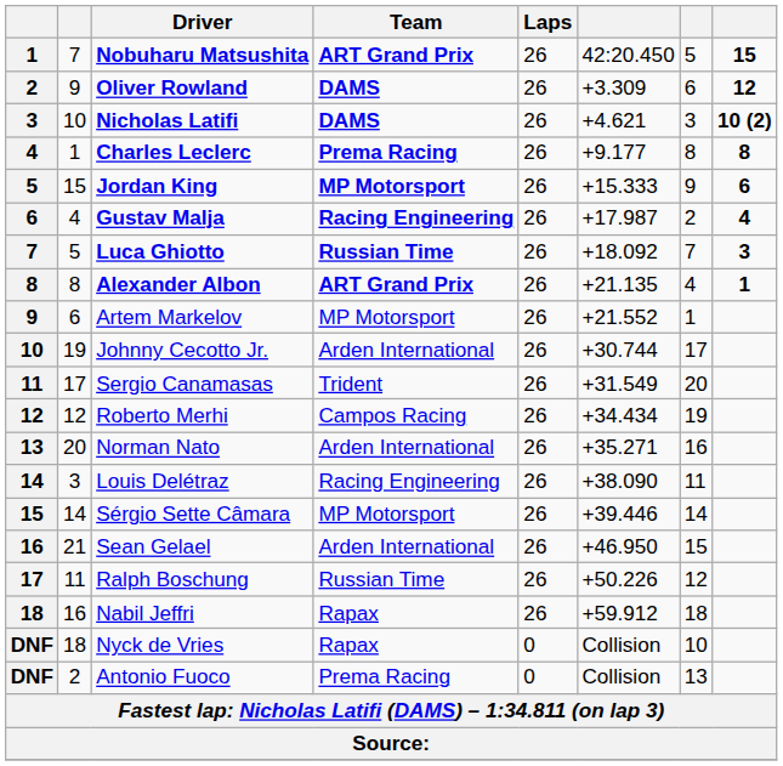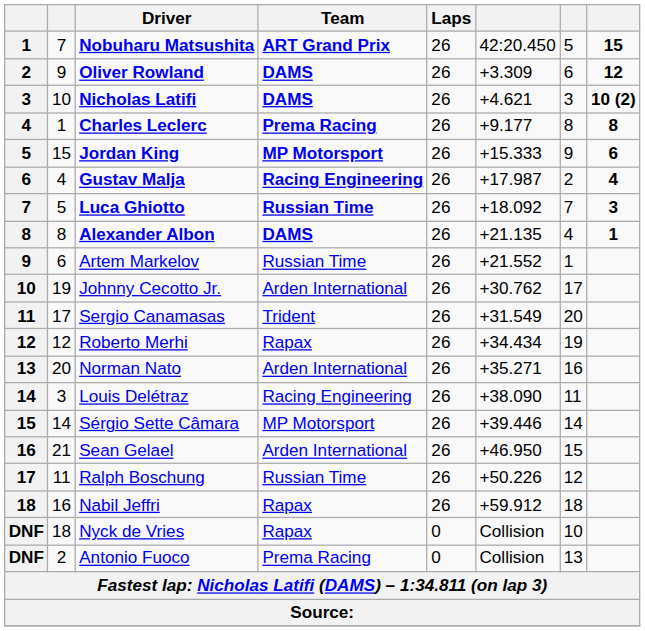Alexander Albon | Team: ART Grand Prix -> DAMS
Artem Markelov | Team: MP Motorsport -> Russian Time
Johnny Cecotto Jr. | column 6: +30.744 -> +30.762
Roberto Merhi | Team: Campos Racing -> Rapax
